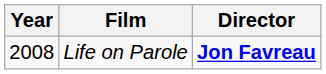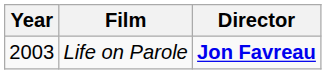Life on Parole | Year: 2008 -> 2003
